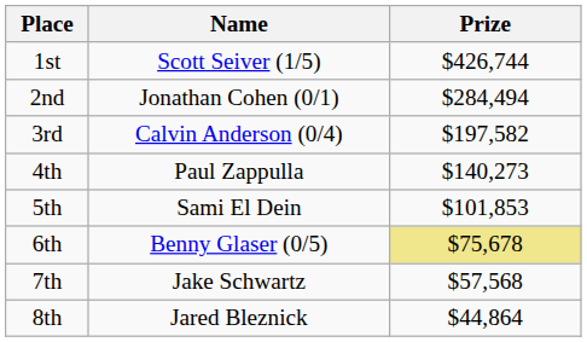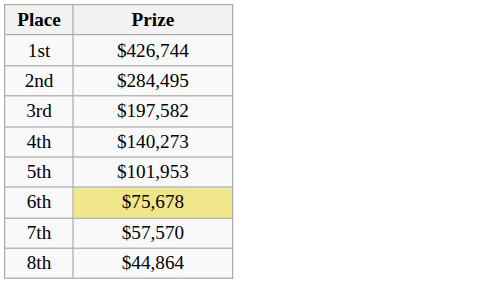- column: Name | Scott Seiver (1/5) | Jonathan Cohen (0/1) | Calvin Anderson (0/4) | Paul Zappulla | Sami El Dein | Benny Glaser (0/5) | Jake Schwartz | Jared Bleznick
2nd | Prize: $284,494 -> $284,495
5th | Prize: $101,853 -> $101,953
7th | Prize: $57,568 -> $57,570
